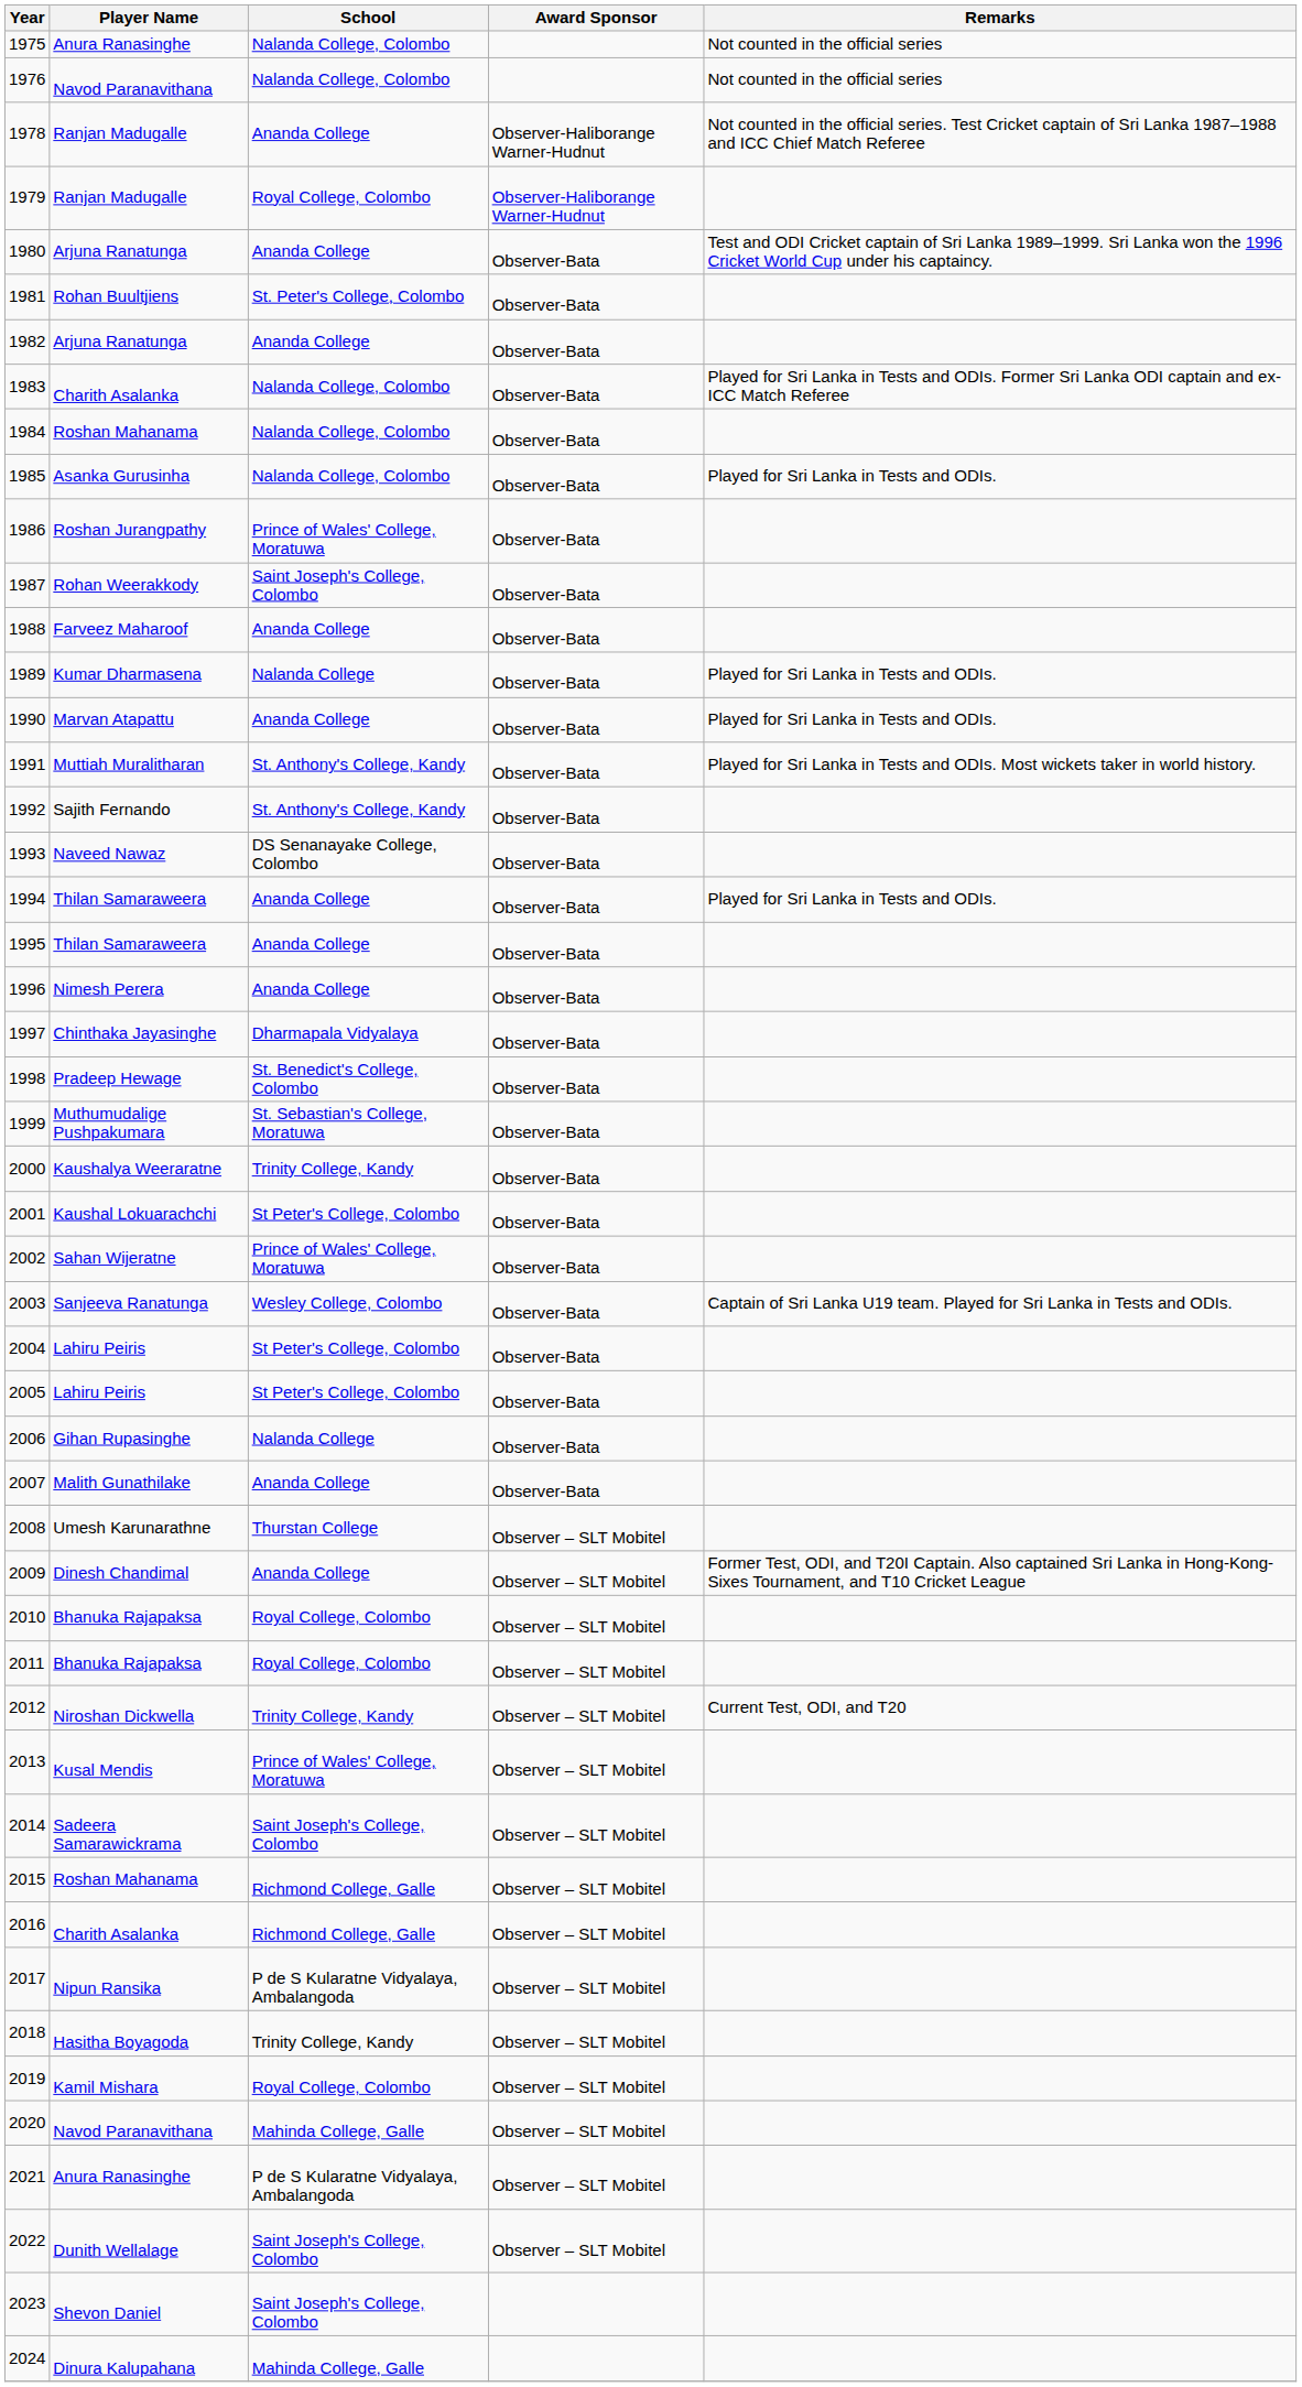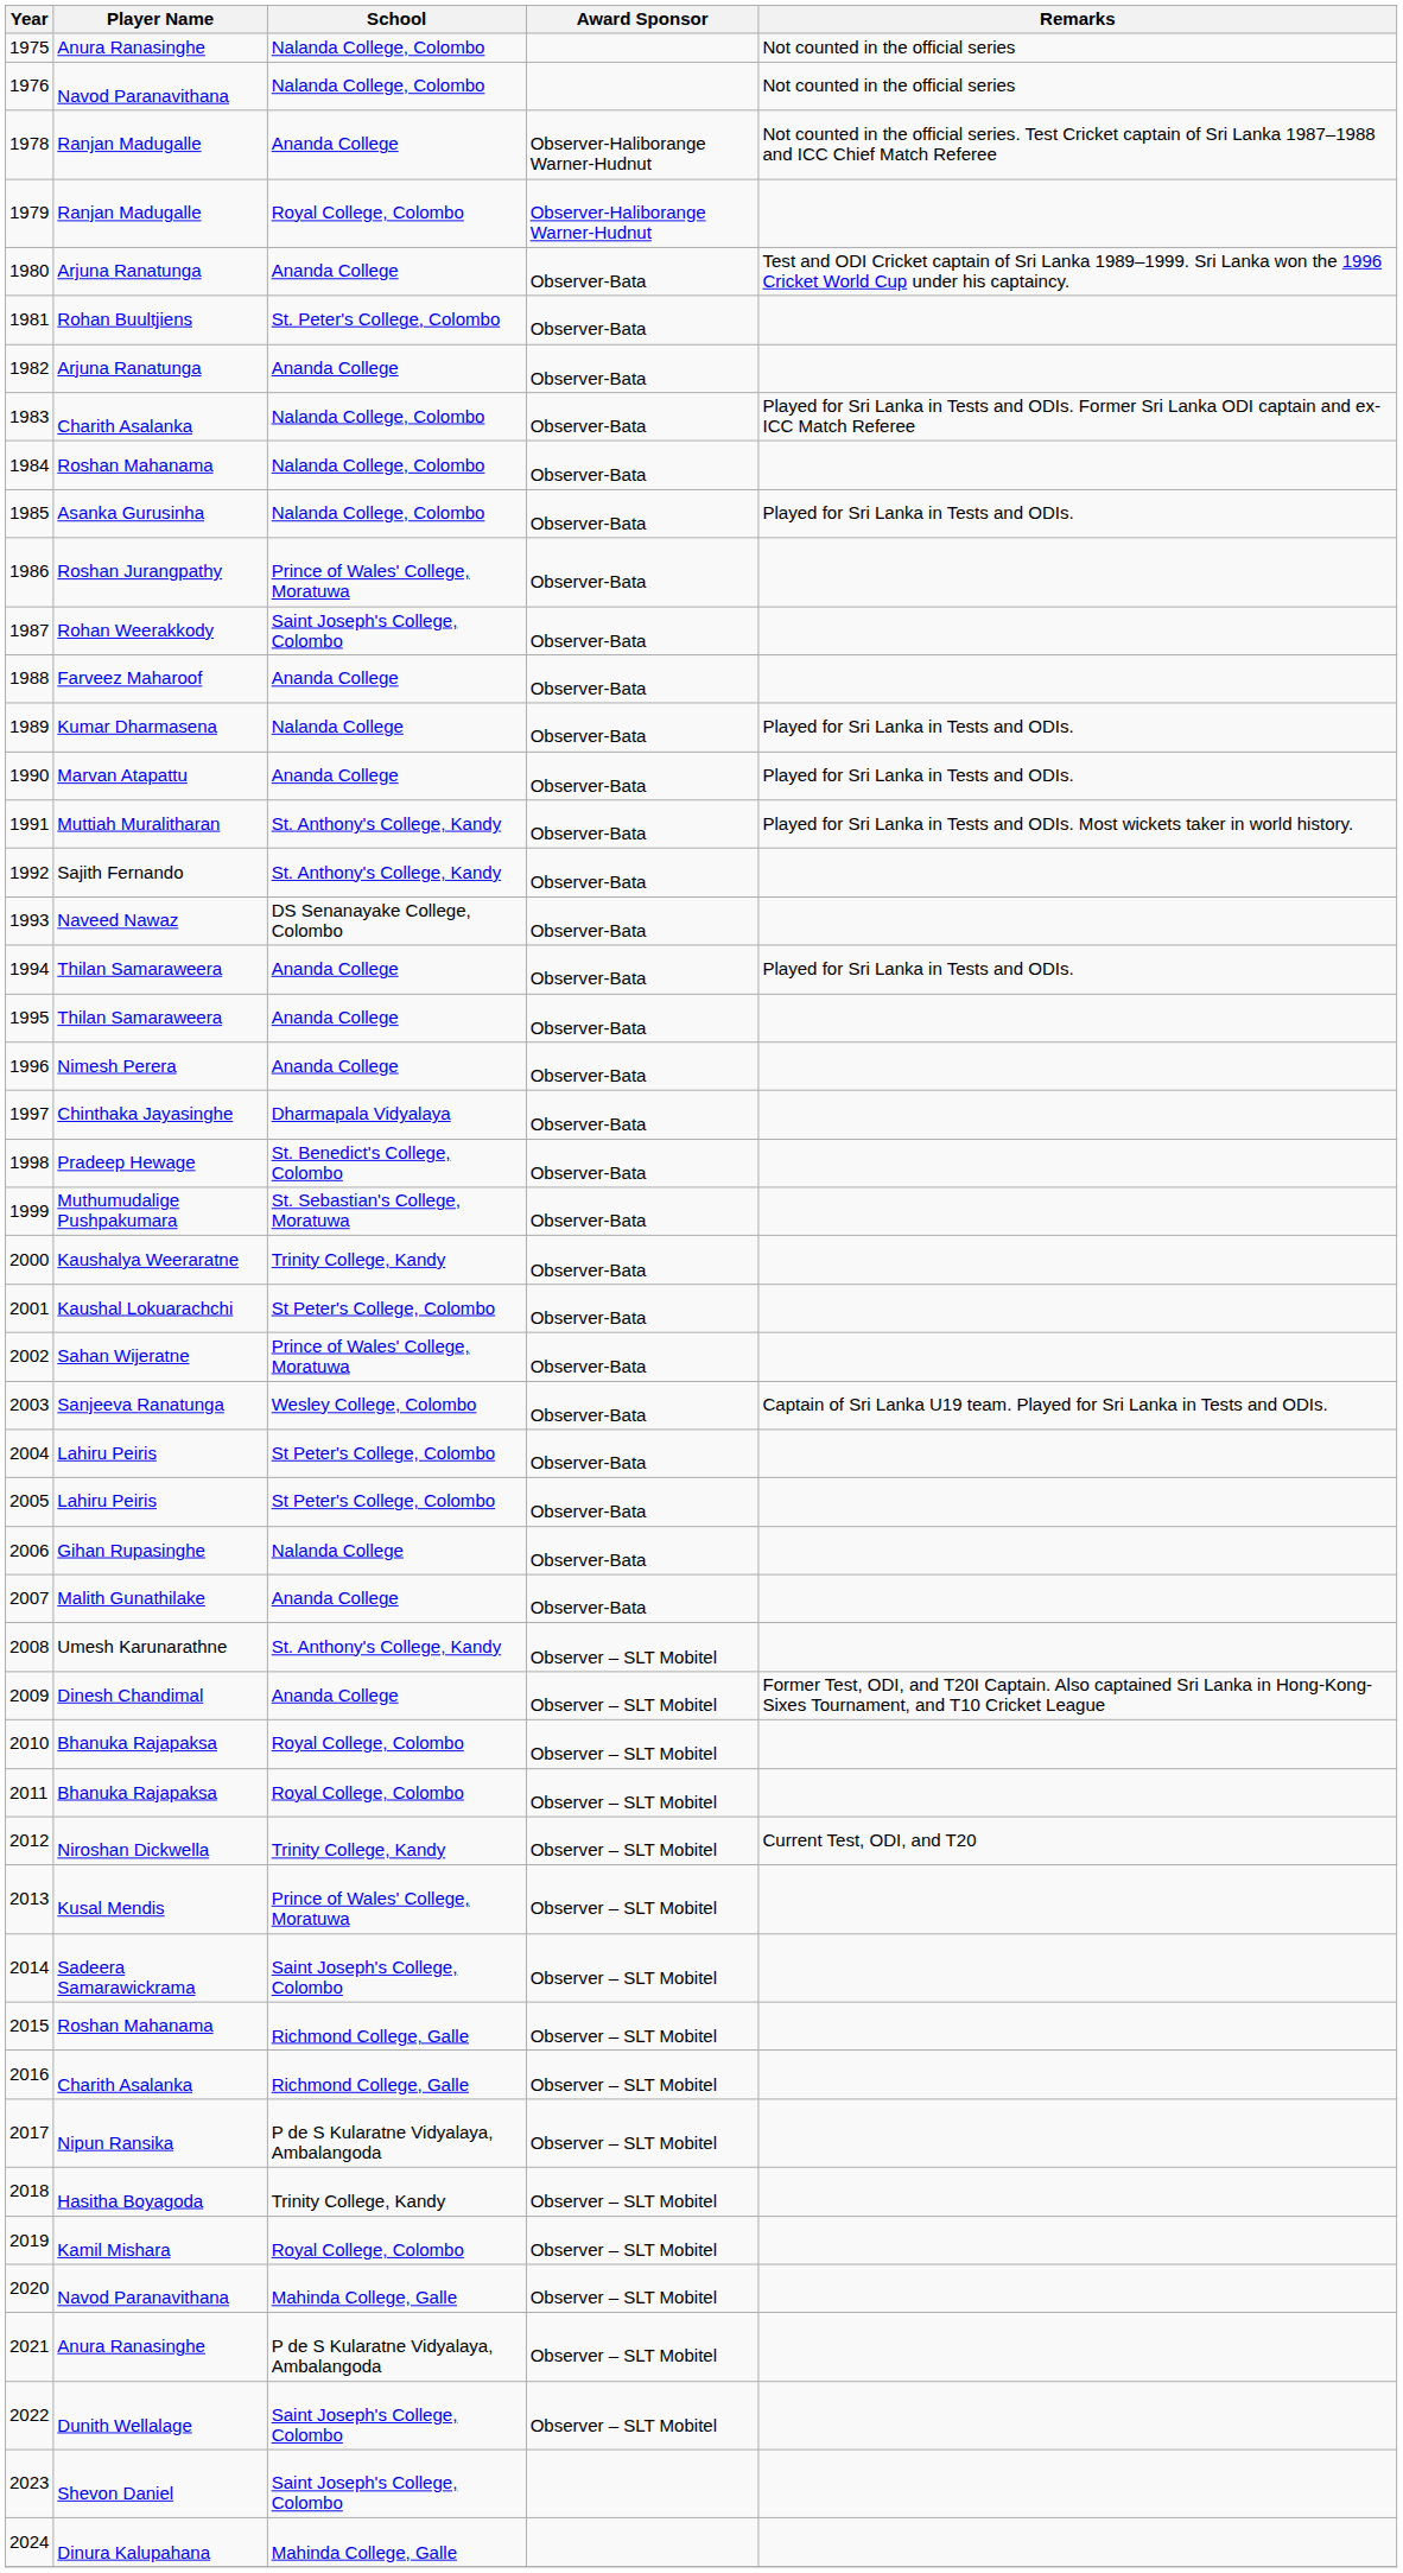2008 | School: Thurstan College -> St. Anthony's College, Kandy
